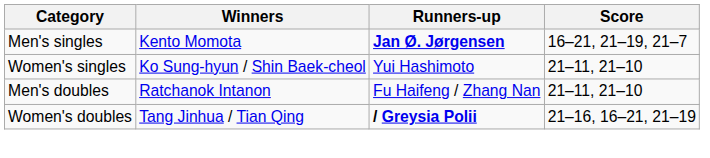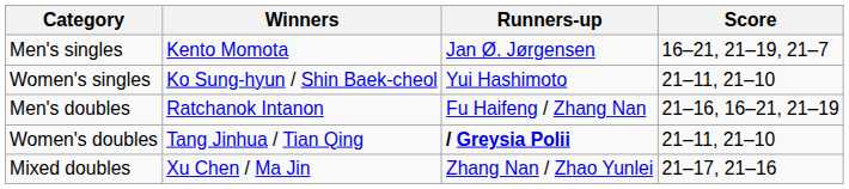Men's singles | Runners-up: bold -> normal
Men's doubles | Score: 21–11, 21–10 -> 21–16, 16–21, 21–19
Women's doubles | Score: 21–16, 16–21, 21–19 -> 21–11, 21–10
+ row: Mixed doubles | Xu Chen / Ma Jin | Zhang Nan / Zhao Yunlei | 21–17, 21–16
